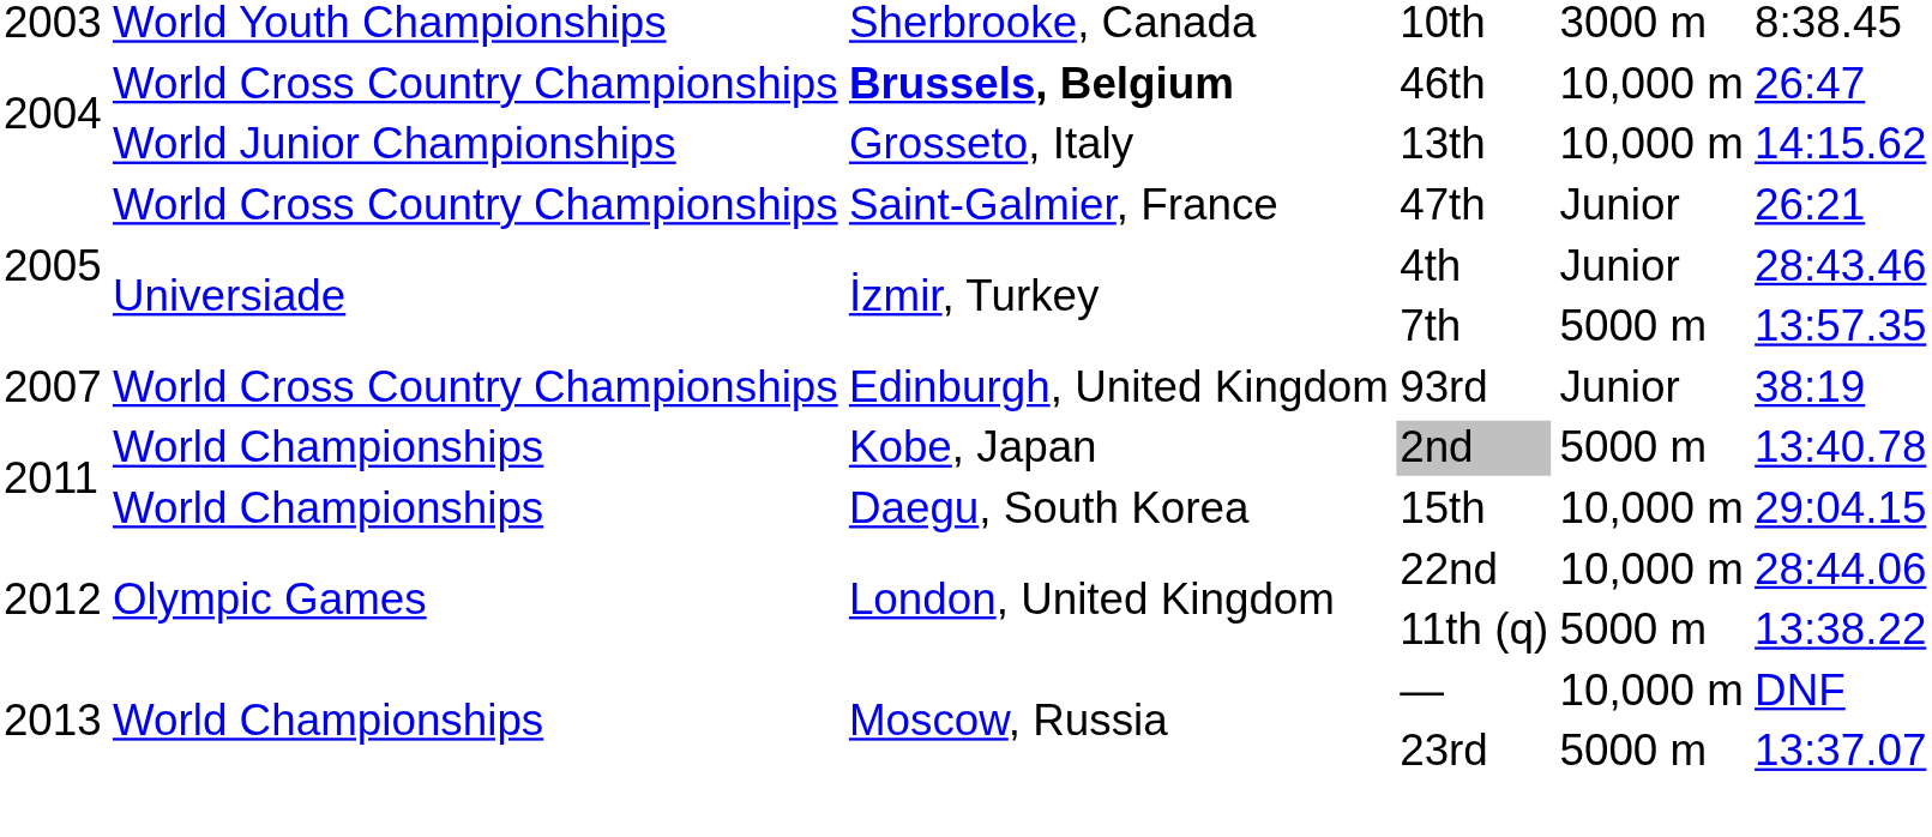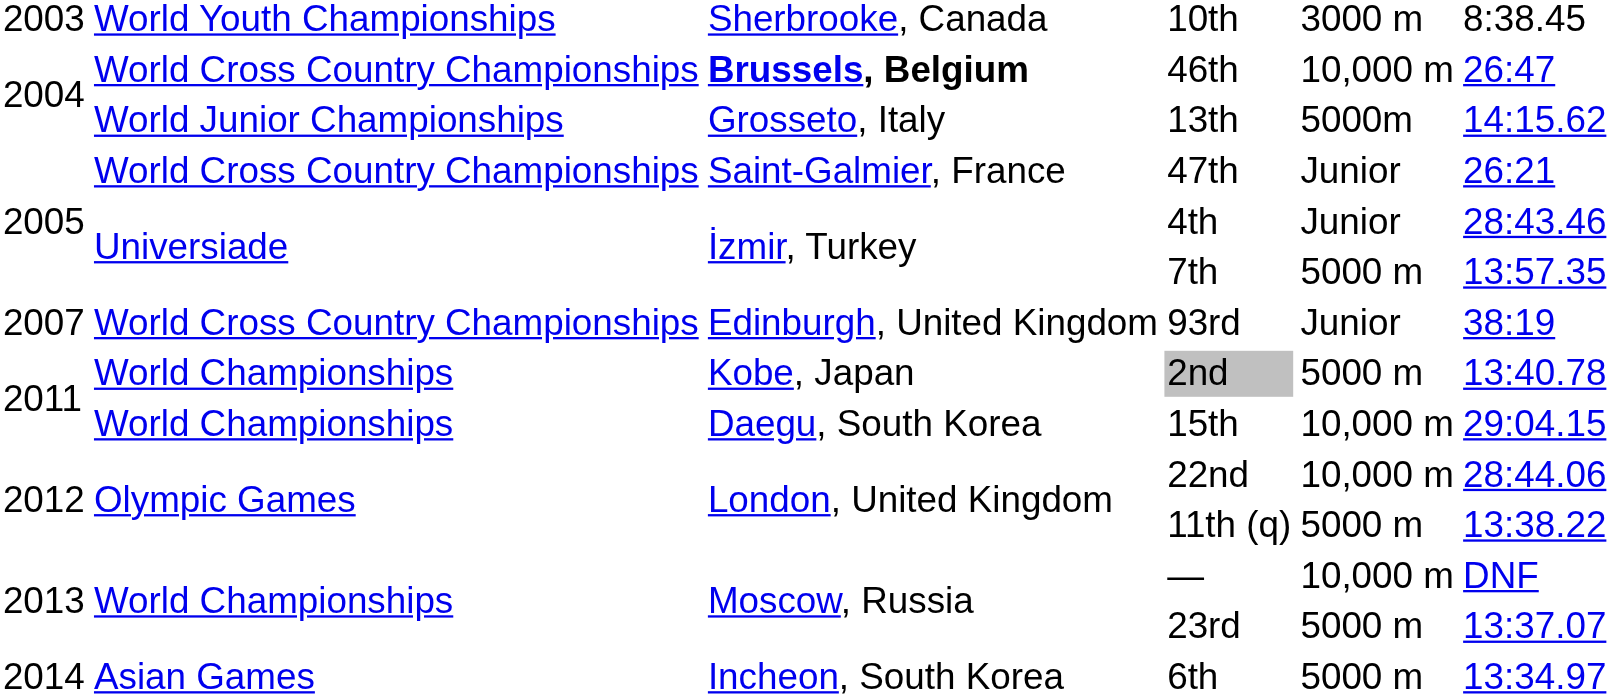13th | column 5: 10,000 m -> 5000m
+ row: 2014 | Asian Games | Incheon, South Korea | 6th | 5000 m | 13:34.97
